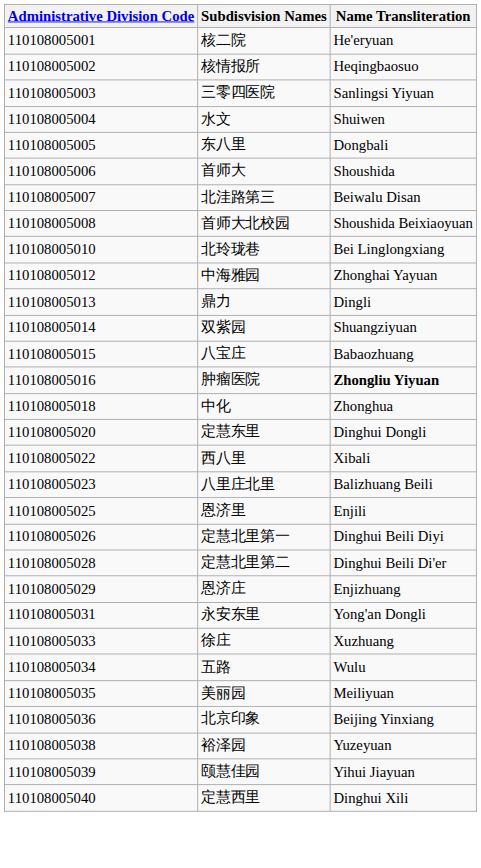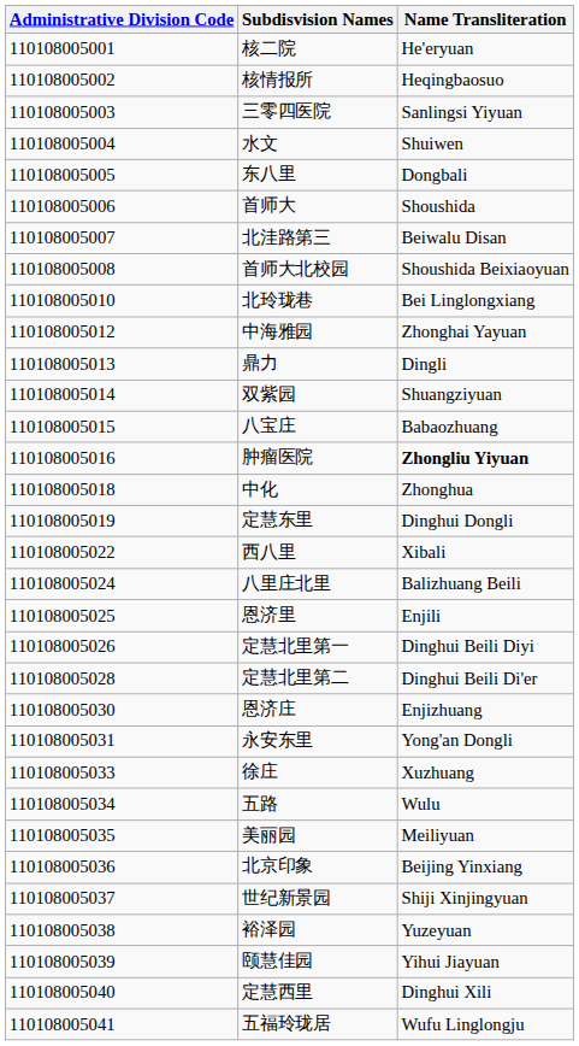定慧东里 | Administrative Division Code: 110108005020 -> 110108005019
八里庄北里 | Administrative Division Code: 110108005023 -> 110108005024
恩济庄 | Administrative Division Code: 110108005029 -> 110108005030
+ row: 110108005037 | 世纪新景园 | Shiji Xinjingyuan
+ row: 110108005041 | 五福玲珑居 | Wufu Linglongju
